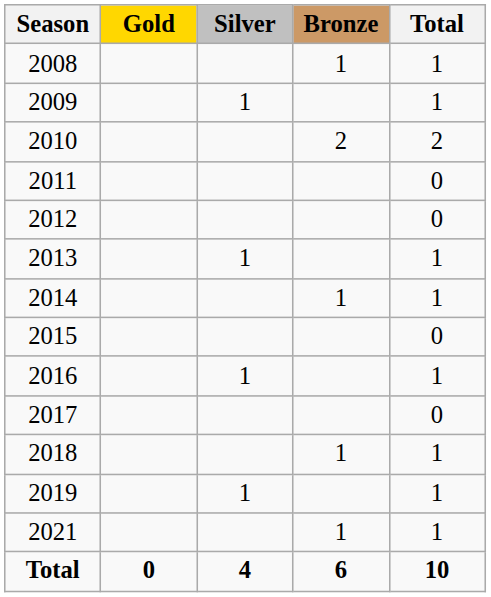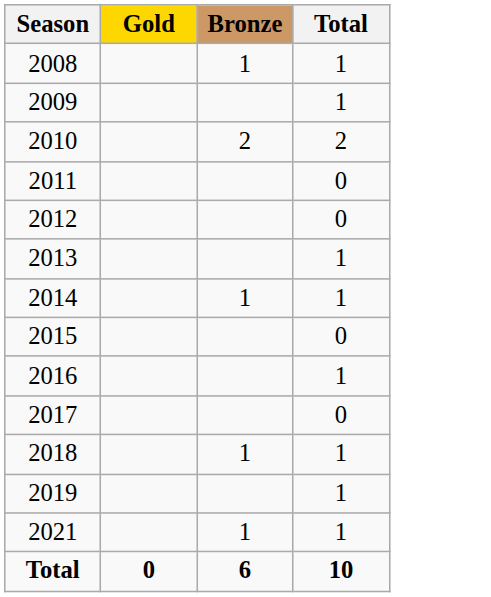- column: Silver | 1 | 1 | 1 | 1 | 4
